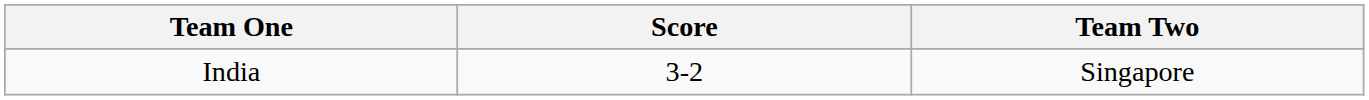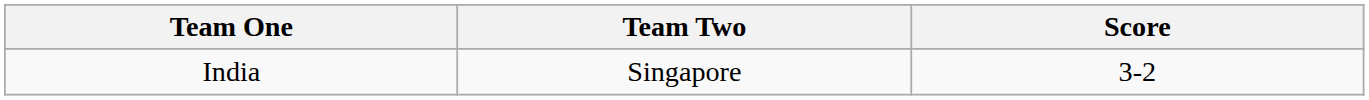columns swapped: Team Two <-> Score
